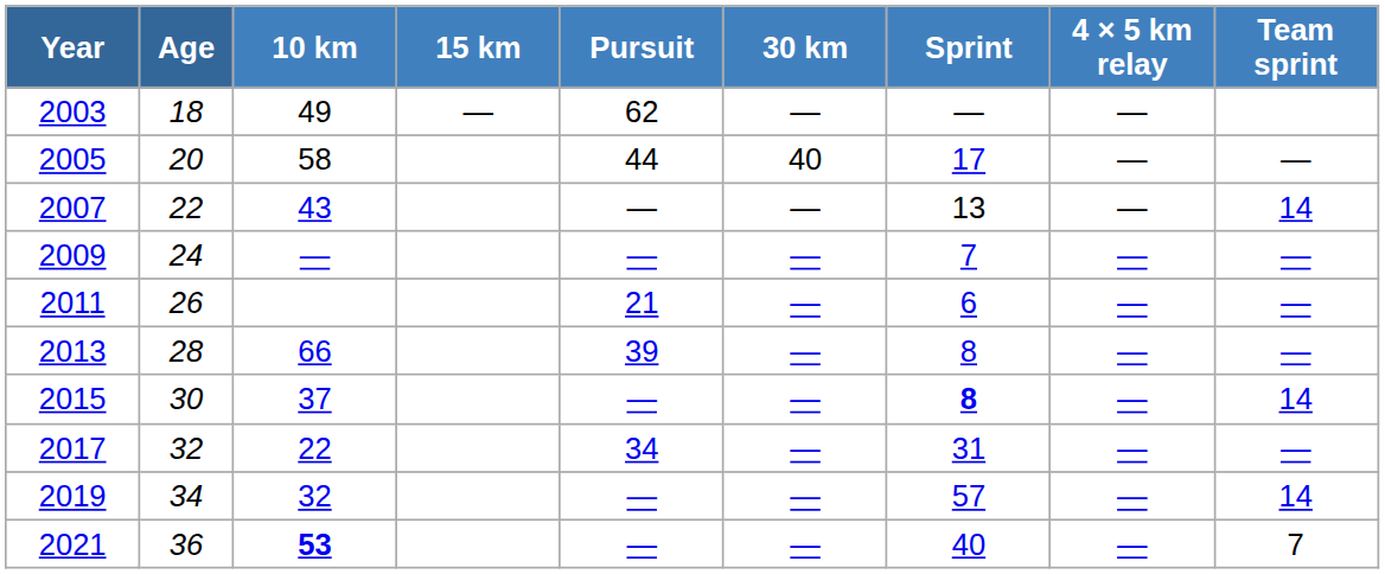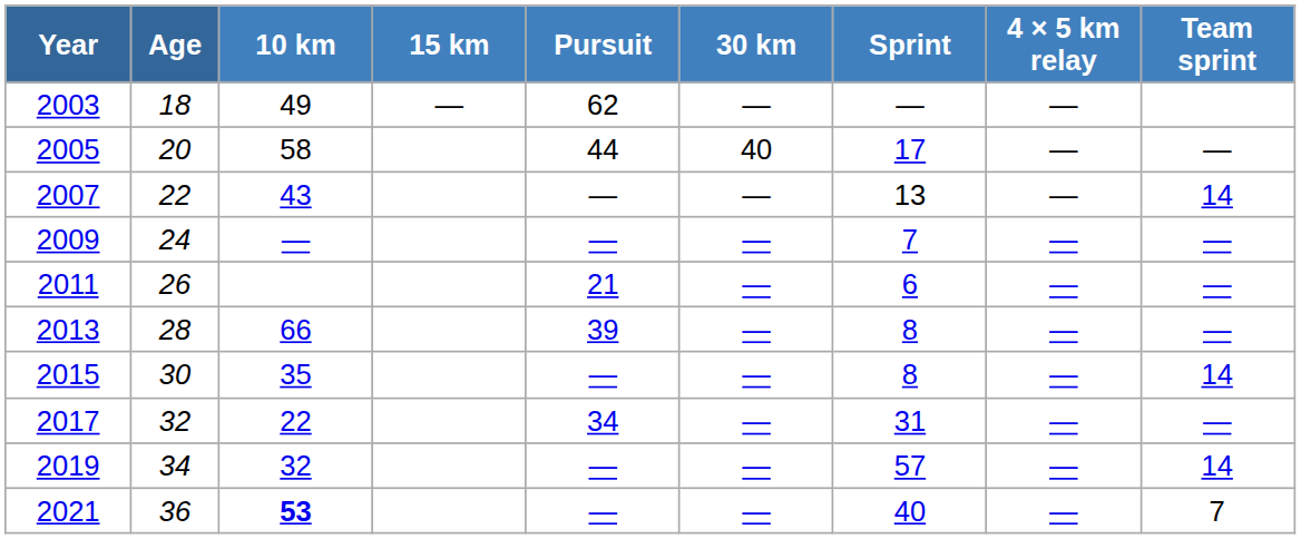2015 | 10 km: 37 -> 35
2015 | Sprint: bold -> normal
